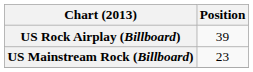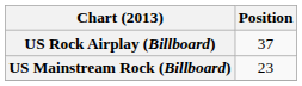US Rock Airplay (Billboard) | Position: 39 -> 37
